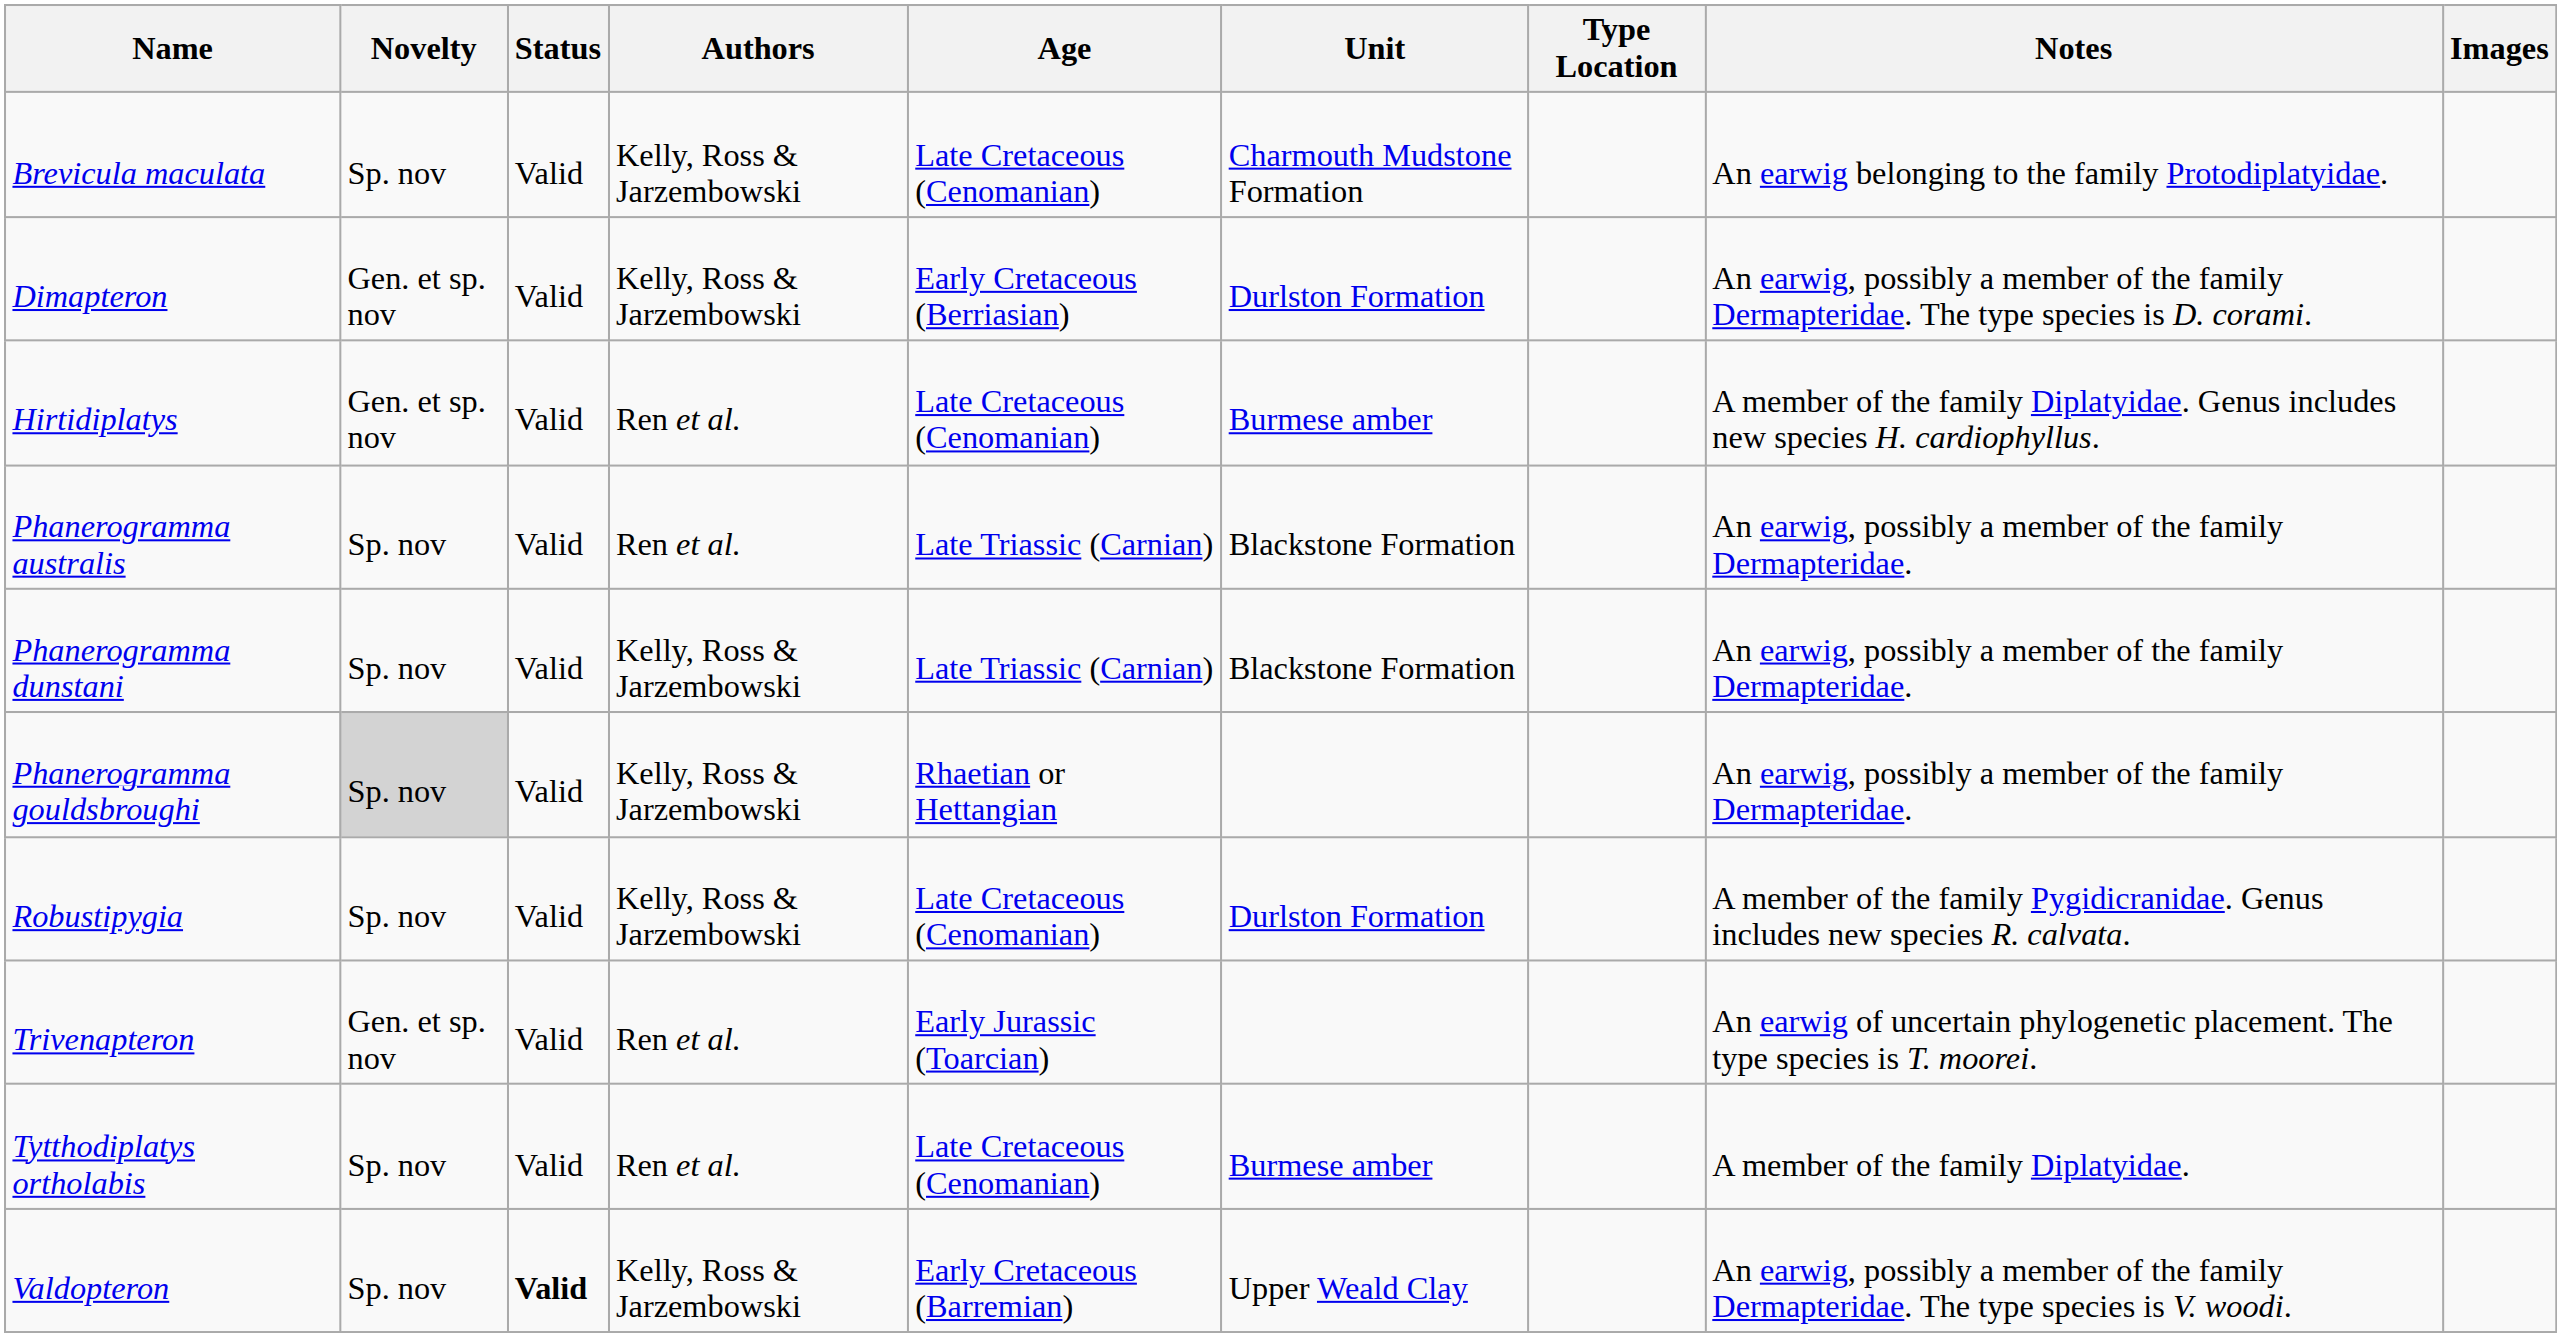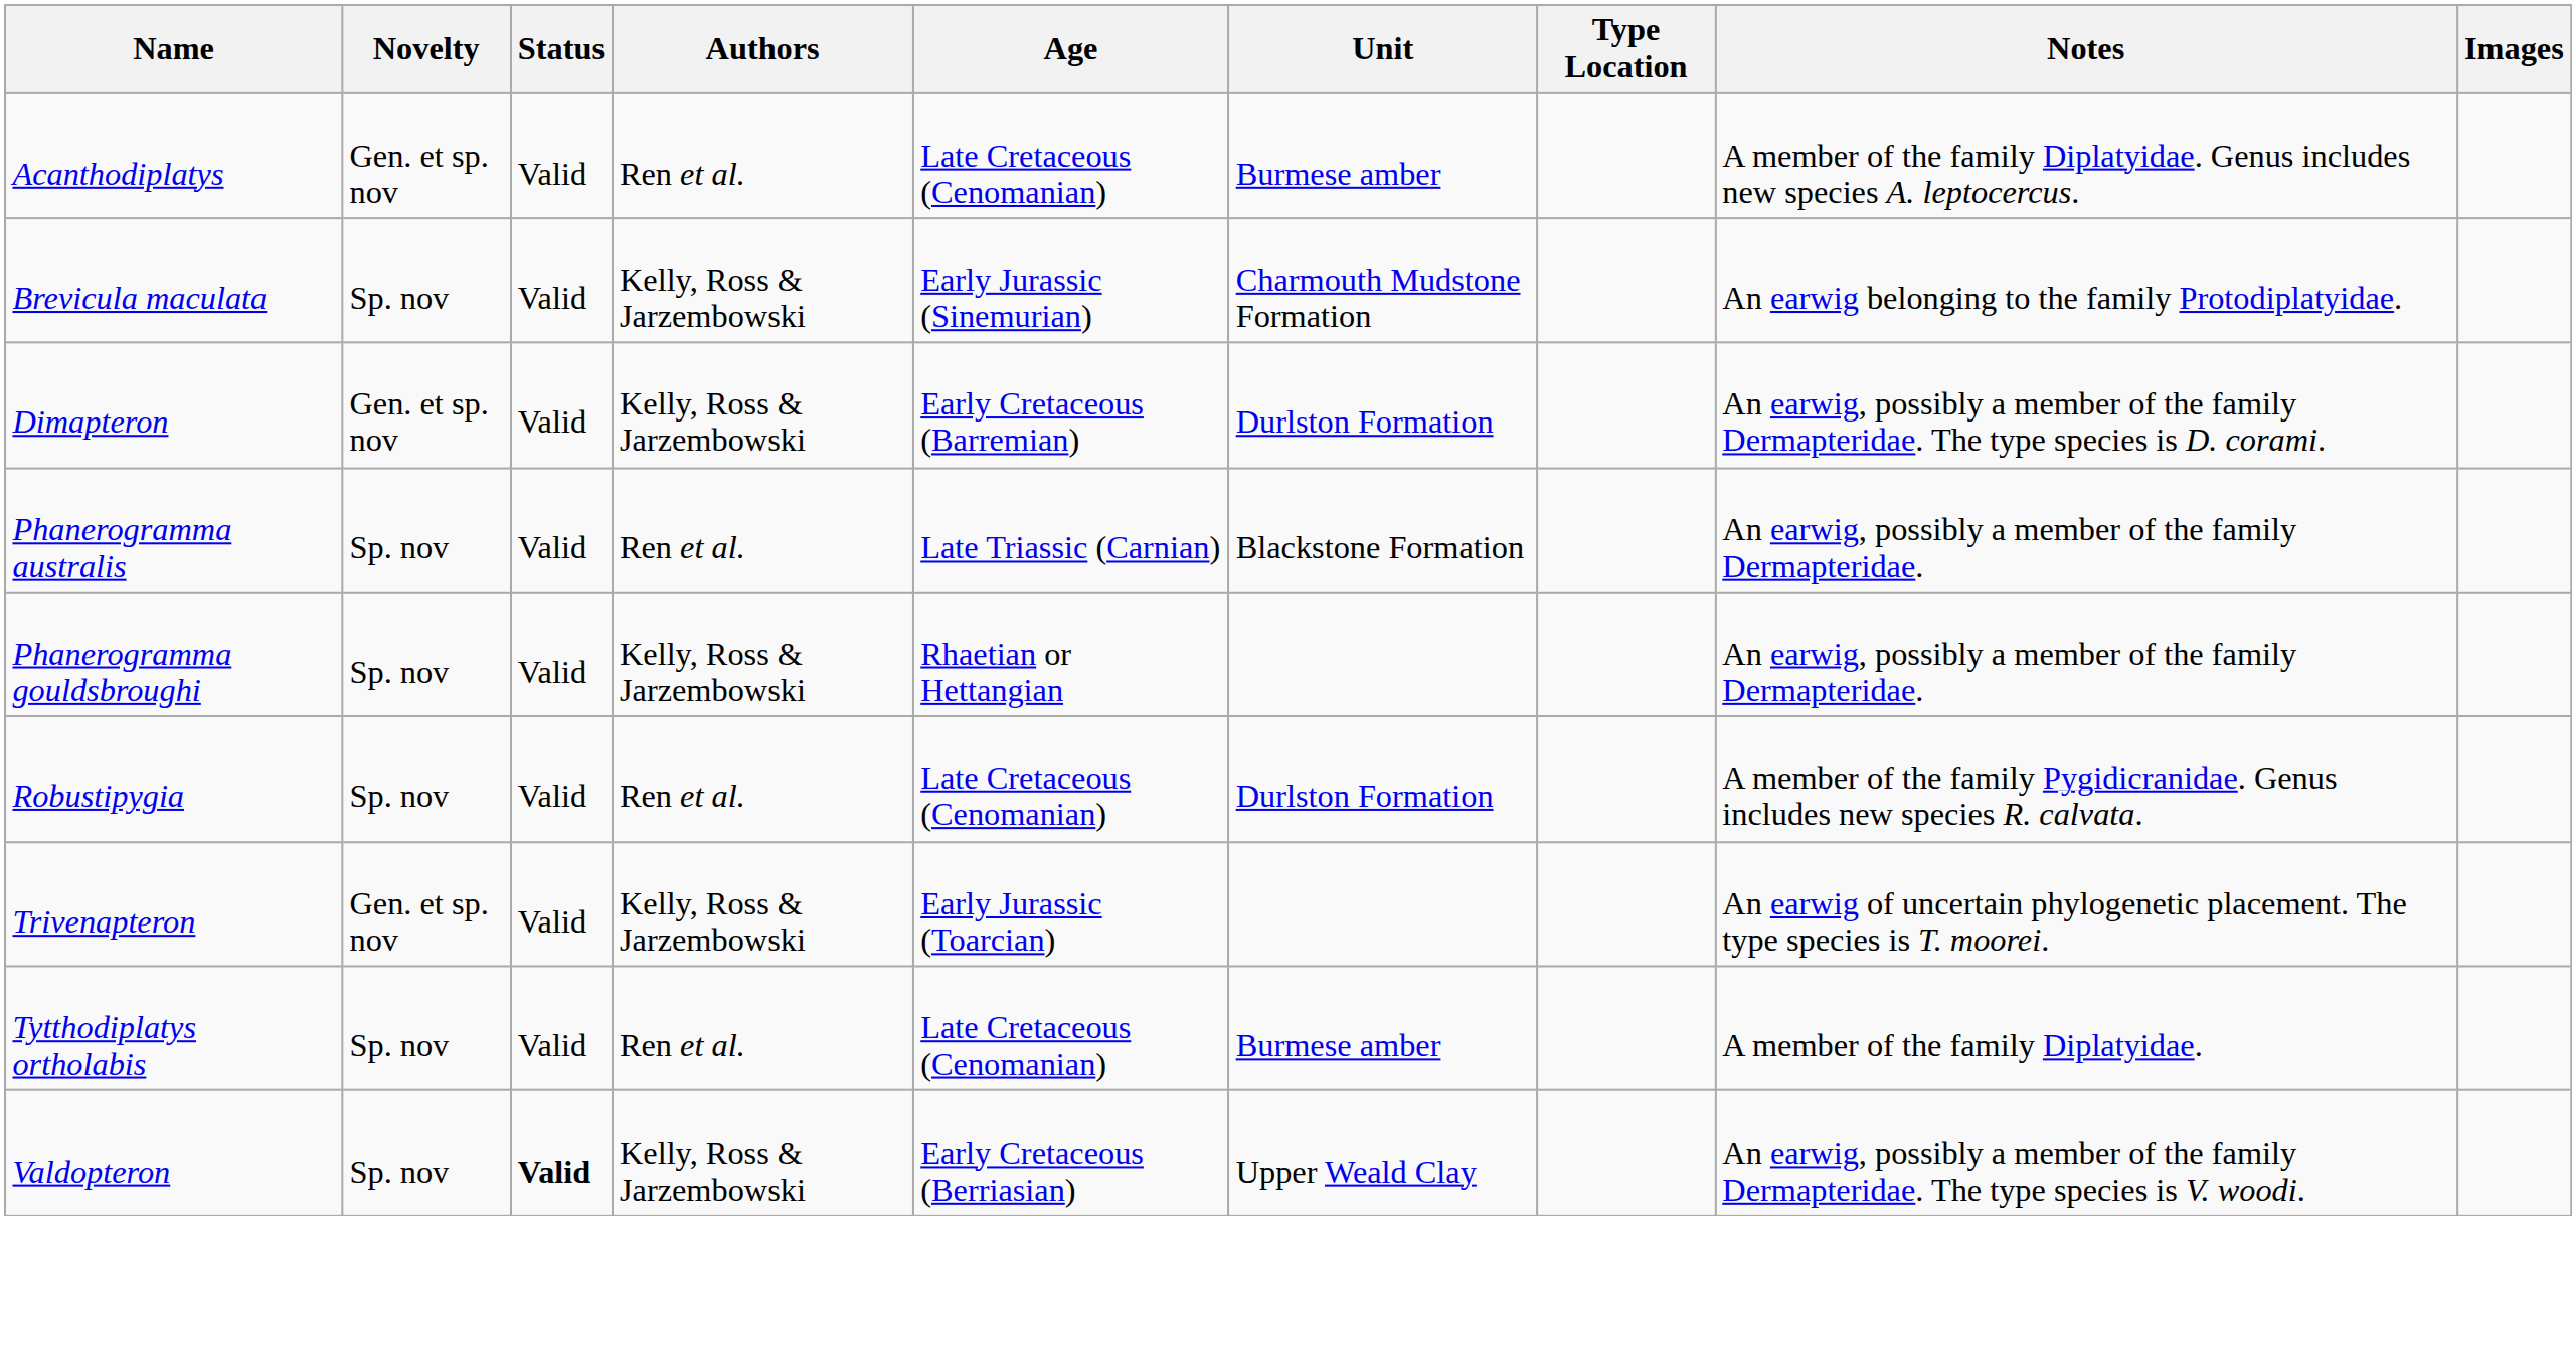+ row: Acanthodiplatys | Gen. et sp. nov | Valid | Ren et al. | Late Cretaceous (Cenomanian) | Burmese amber | A member of the family Diplatyidae. Genus includes new species A. leptocercus.
Brevicula maculata | Age: Late Cretaceous (Cenomanian) -> Early Jurassic (Sinemurian)
Dimapteron | Age: Early Cretaceous (Berriasian) -> Early Cretaceous (Barremian)
- row: Hirtidiplatys | Gen. et sp. nov | Valid | Ren et al. | Late Cretaceous (Cenomanian) | Burmese amber | A member of the family Diplatyidae. Genus includes new species H. cardiophyllus.
- row: Phanerogramma dunstani | Sp. nov | Valid | Kelly, Ross & Jarzembowski | Late Triassic (Carnian) | Blackstone Formation | An earwig, possibly a member of the family Dermapteridae.
Phanerogramma gouldsbroughi | Novelty: lightgrey background -> no background
Robustipygia | Authors: Kelly, Ross & Jarzembowski -> Ren et al.
Trivenapteron | Authors: Ren et al. -> Kelly, Ross & Jarzembowski
Valdopteron | Age: Early Cretaceous (Barremian) -> Early Cretaceous (Berriasian)
